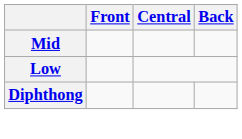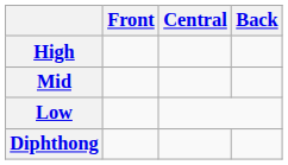+ row: High
